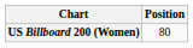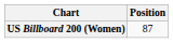US Billboard 200 (Women) | Position: 80 -> 87
